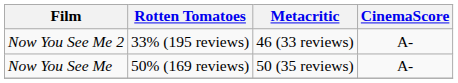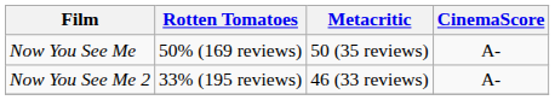rows swapped: Now You See Me <-> Now You See Me 2
